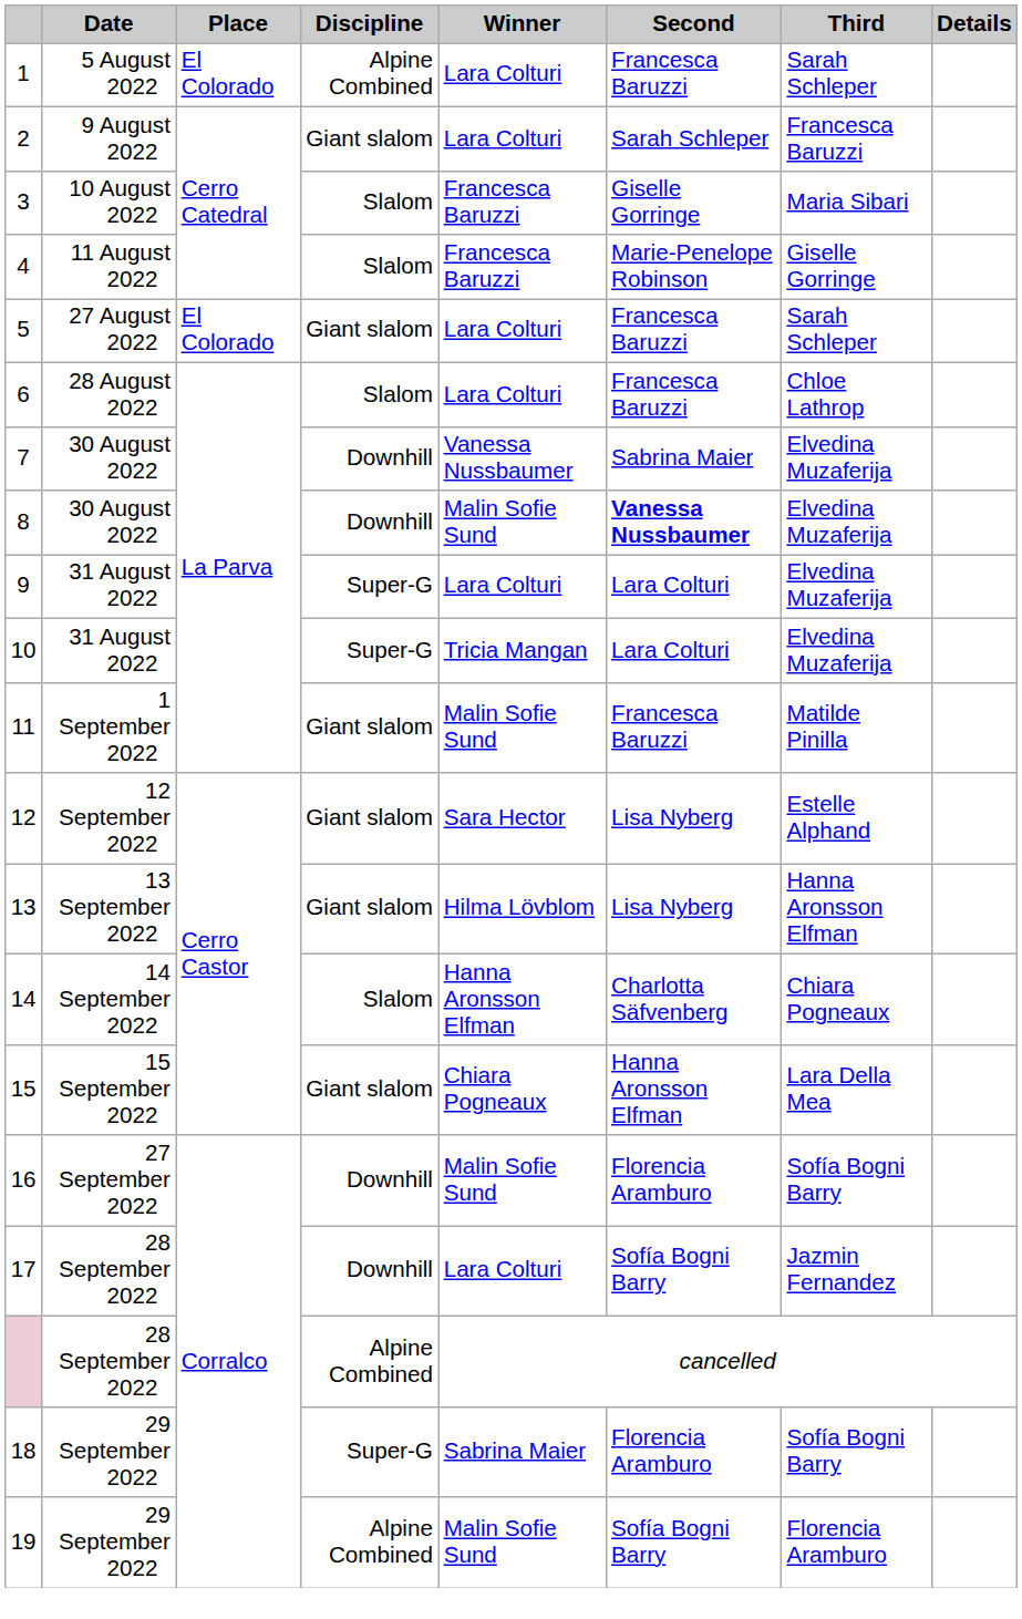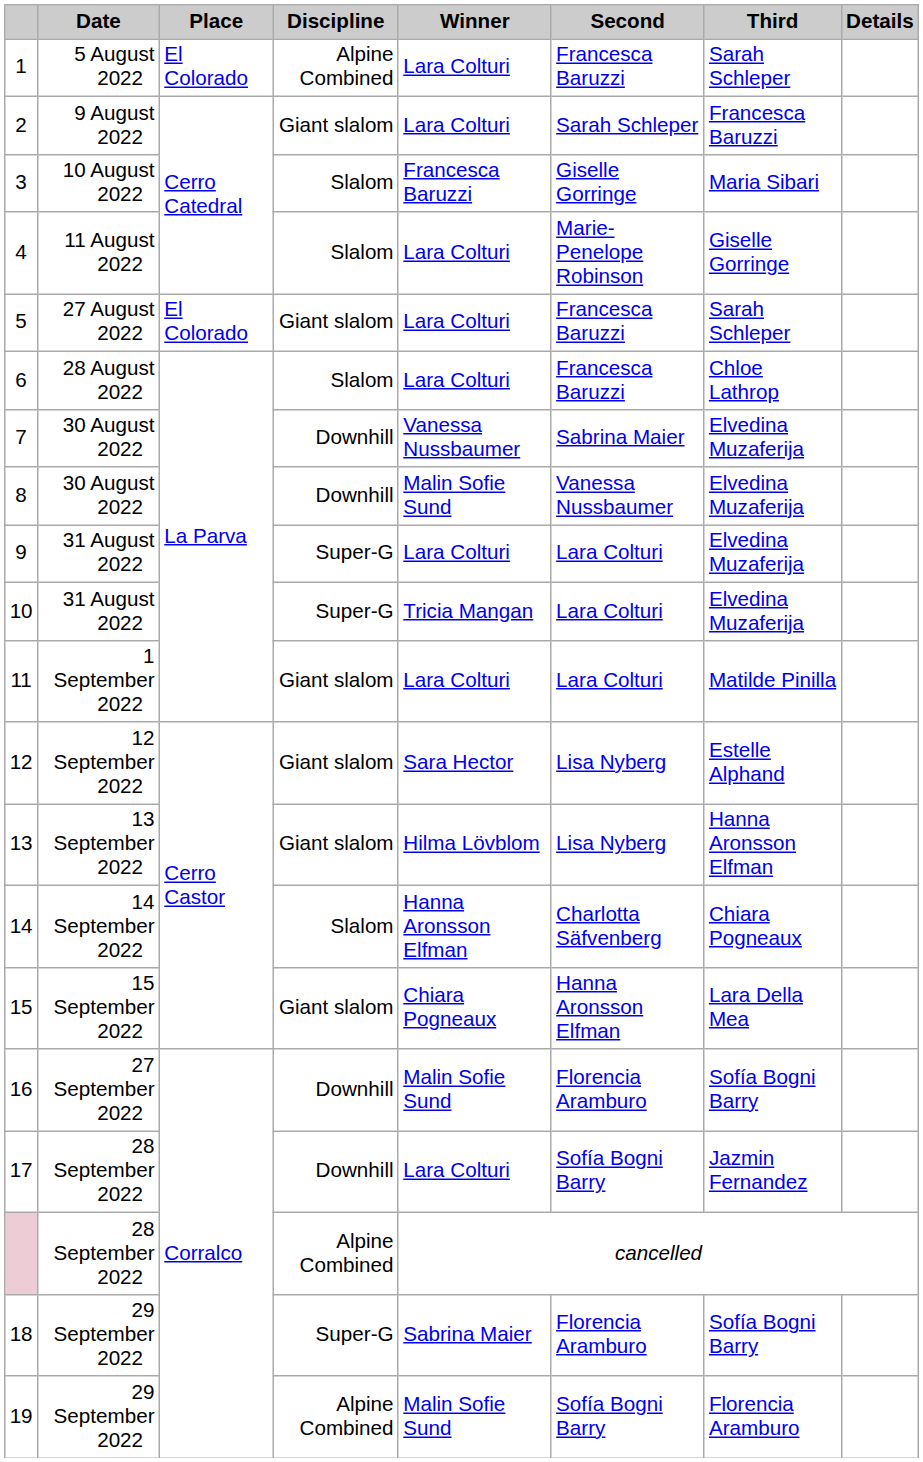4 | Winner: Francesca Baruzzi -> Lara Colturi
8 | Second: bold -> normal
11 | Winner: Malin Sofie Sund -> Lara Colturi
11 | Second: Francesca Baruzzi -> Lara Colturi
